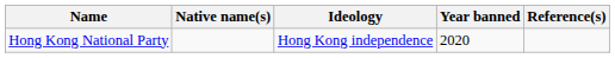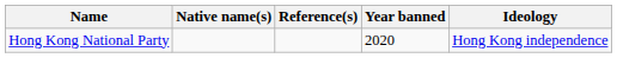columns swapped: Ideology <-> Reference(s)
